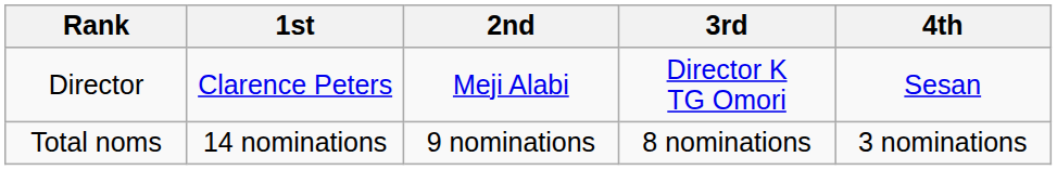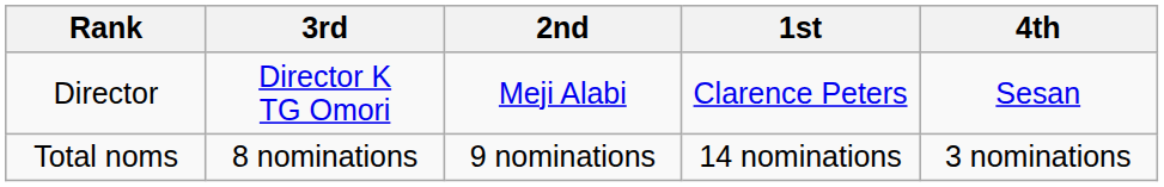columns swapped: 1st <-> 3rd
